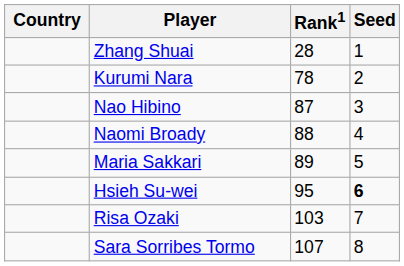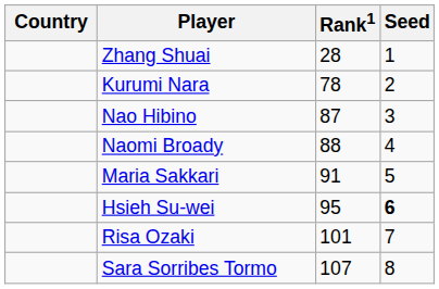Maria Sakkari | Rank1: 89 -> 91
Risa Ozaki | Rank1: 103 -> 101
